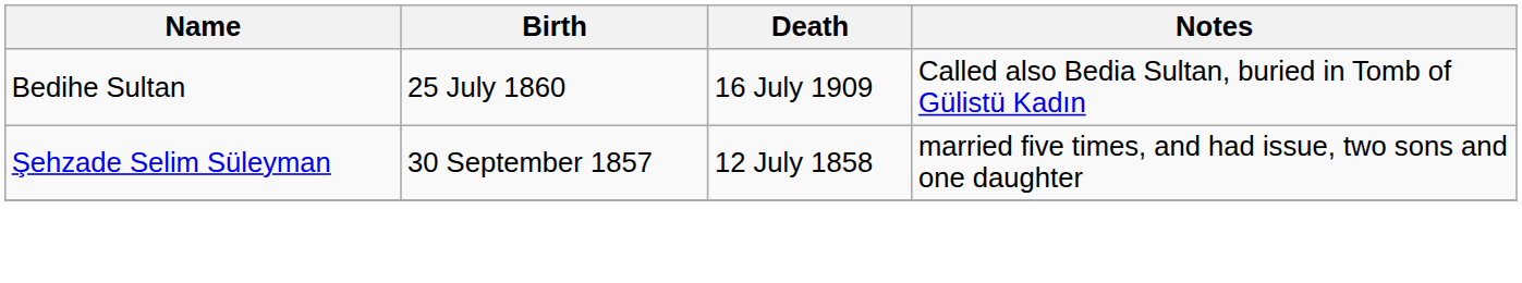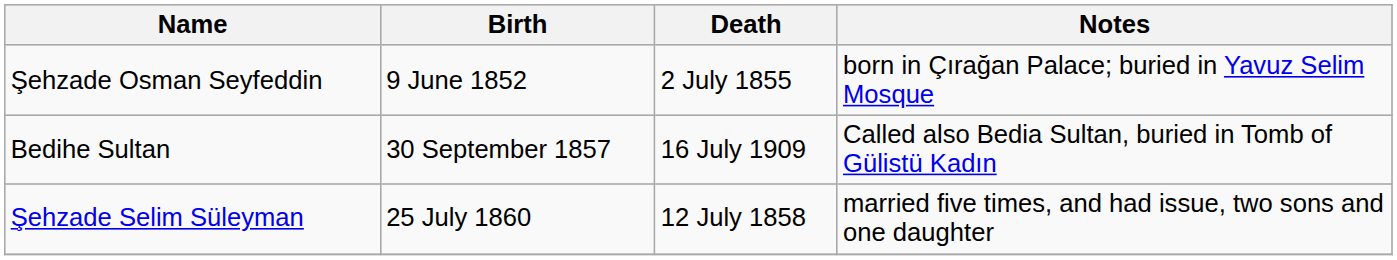+ row: Şehzade Osman Seyfeddin | 9 June 1852 | 2 July 1855 | born in Çırağan Palace; buried in Yavuz Selim Mosque
Bedihe Sultan | Birth: 25 July 1860 -> 30 September 1857
Şehzade Selim Süleyman | Birth: 30 September 1857 -> 25 July 1860
